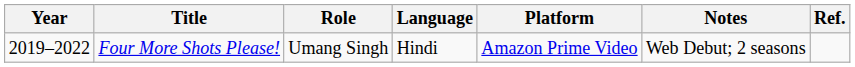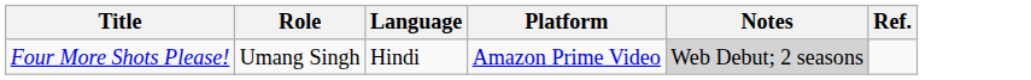- column: Year | 2019–2022
Four More Shots Please! | Notes: no background -> lightgrey background
